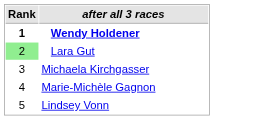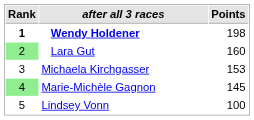+ column: Points | 198 | 160 | 153 | 145 | 100
Marie-Michèle Gagnon | Rank: no background -> lightgreen background
